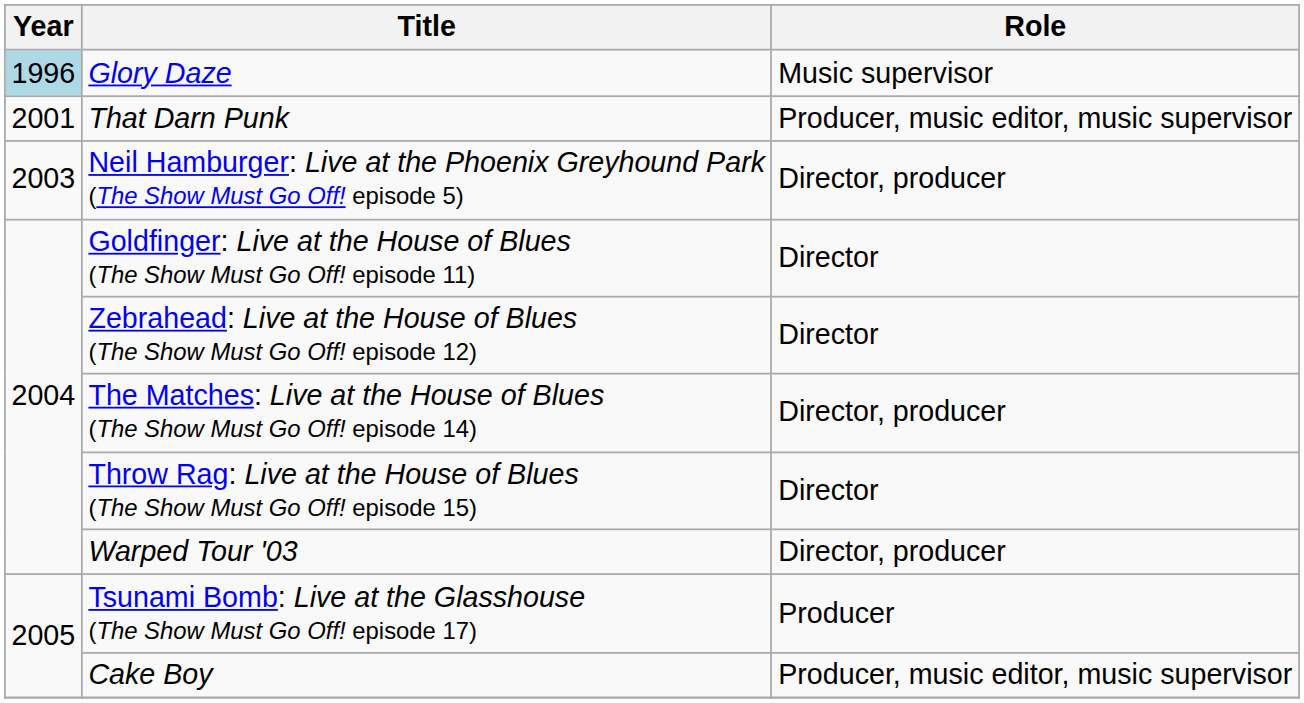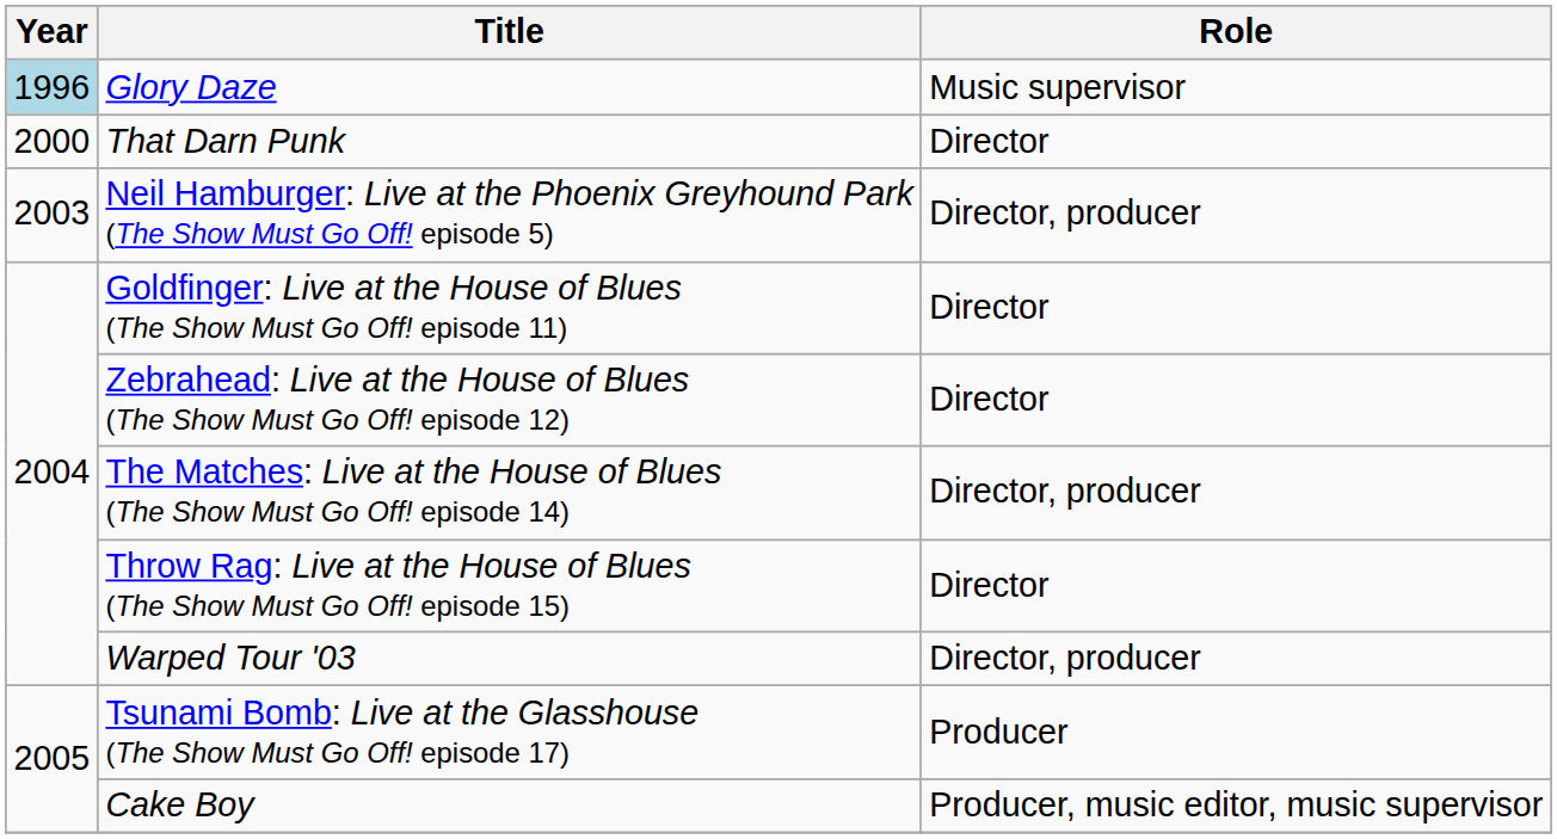That Darn Punk | Year: 2001 -> 2000
That Darn Punk | Role: Producer, music editor, music supervisor -> Director
